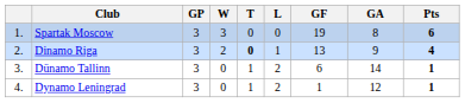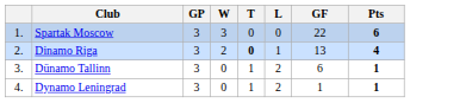- column: GA | 8 | 9 | 14 | 12
Spartak Moscow | GF: 19 -> 22
